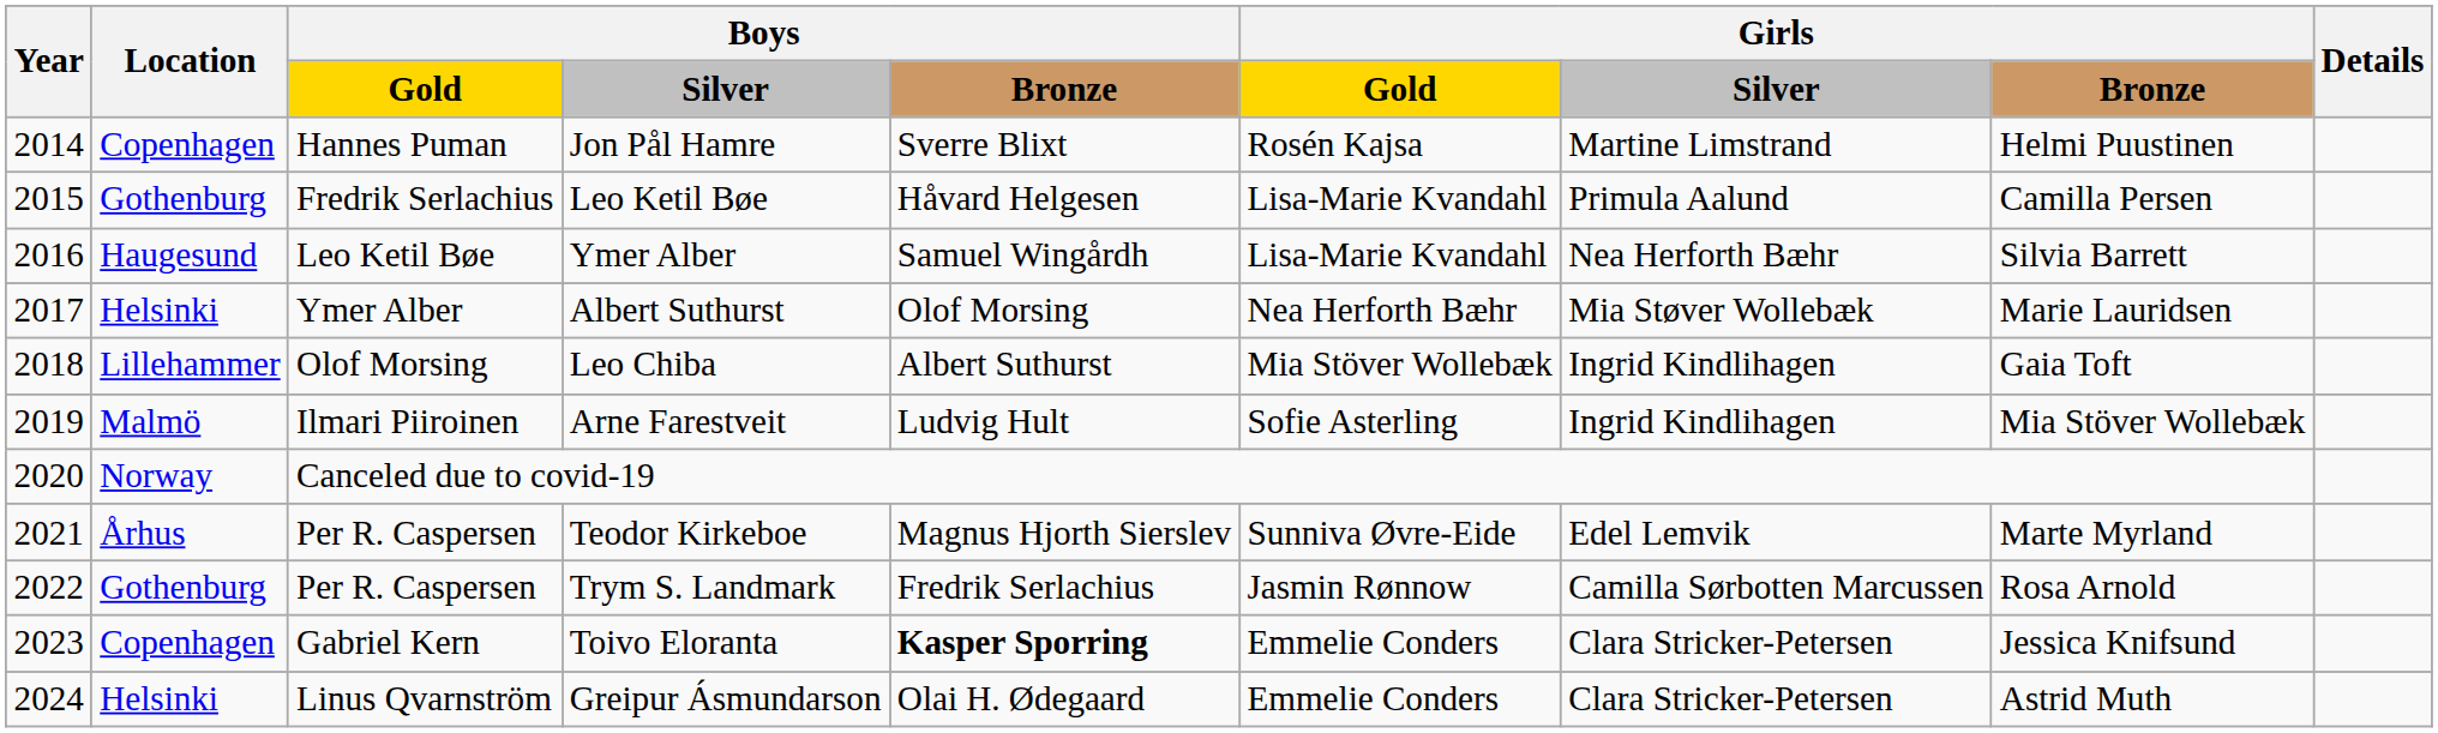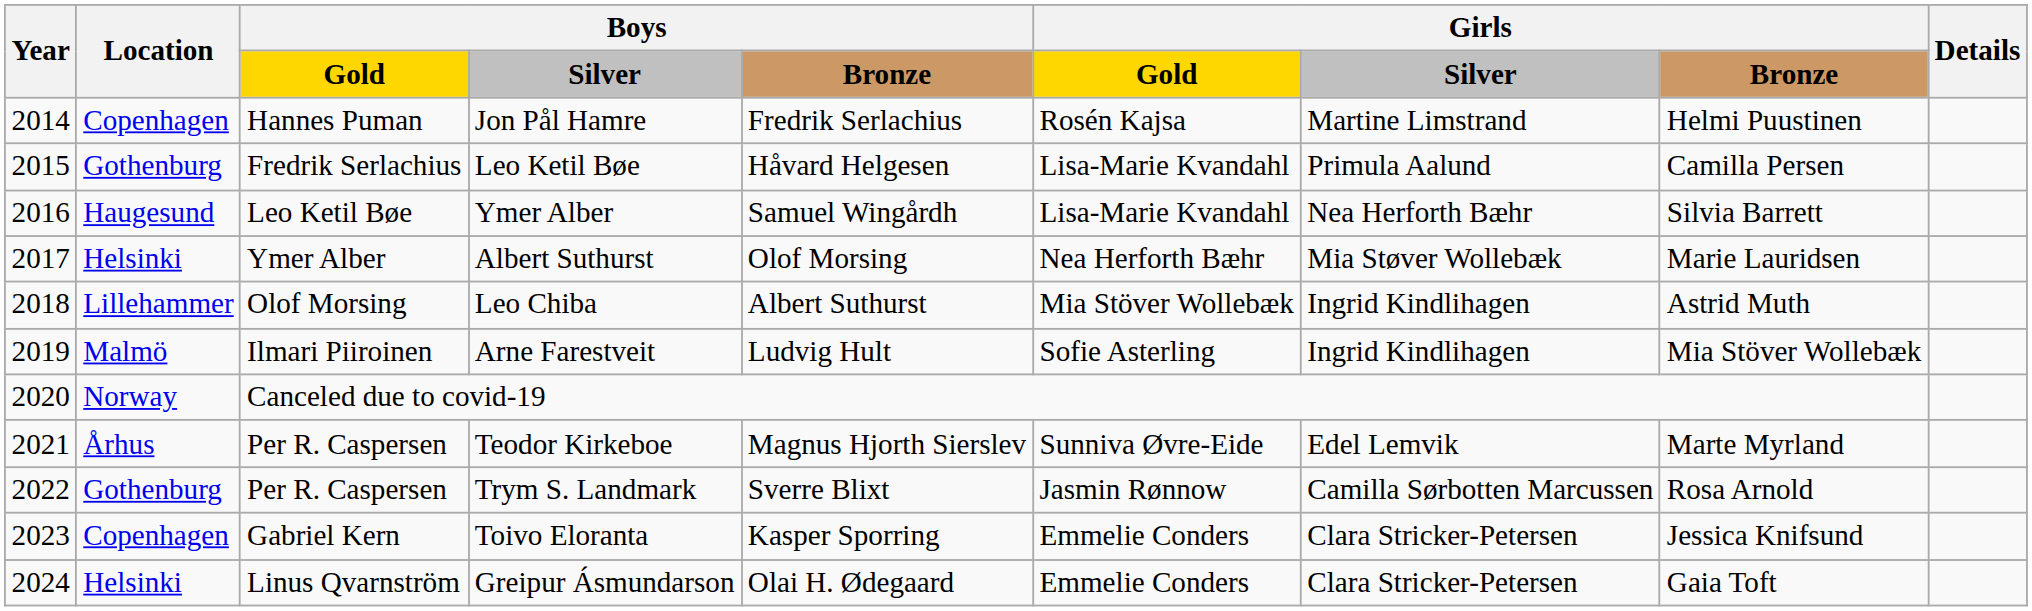Jon Pål Hamre | column 5: Sverre Blixt -> Fredrik Serlachius
Leo Chiba | column 8: Gaia Toft -> Astrid Muth
Trym S. Landmark | column 5: Fredrik Serlachius -> Sverre Blixt
Toivo Eloranta | column 5: bold -> normal
Greipur Ásmundarson | column 8: Astrid Muth -> Gaia Toft
